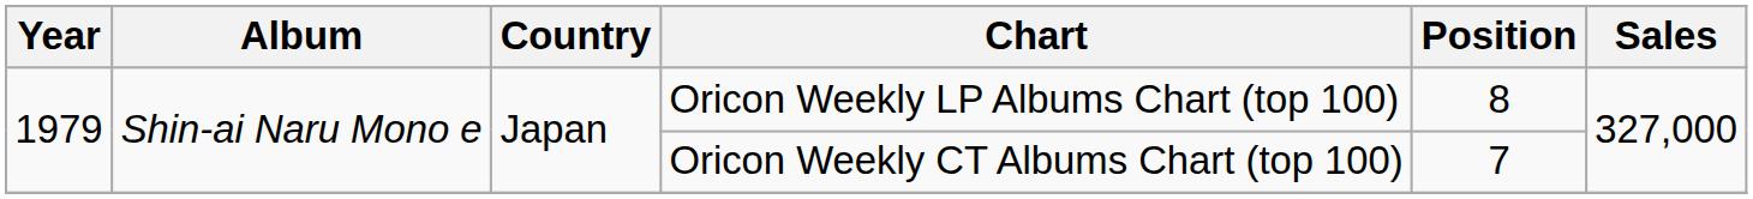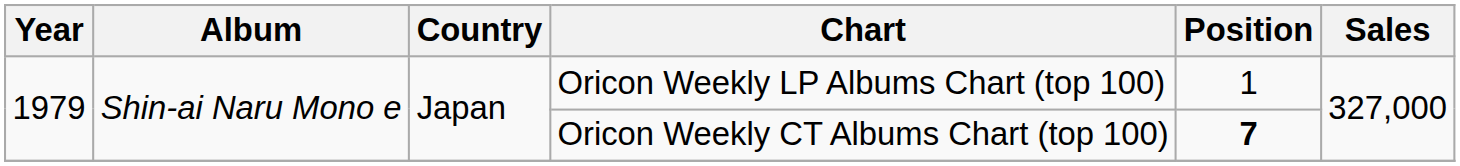Oricon Weekly LP Albums Chart (top 100) | Position: 8 -> 1
Oricon Weekly CT Albums Chart (top 100) | Position: normal -> bold
